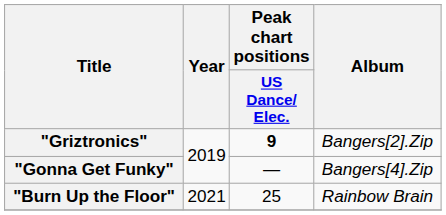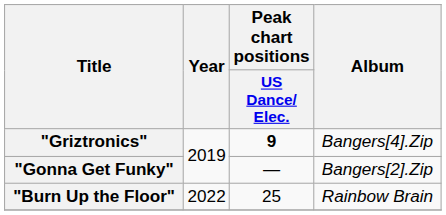"Griztronics" | Album: Bangers[2].Zip -> Bangers[4].Zip
"Gonna Get Funky" | Album: Bangers[4].Zip -> Bangers[2].Zip
"Burn Up the Floor" | Year: 2021 -> 2022
